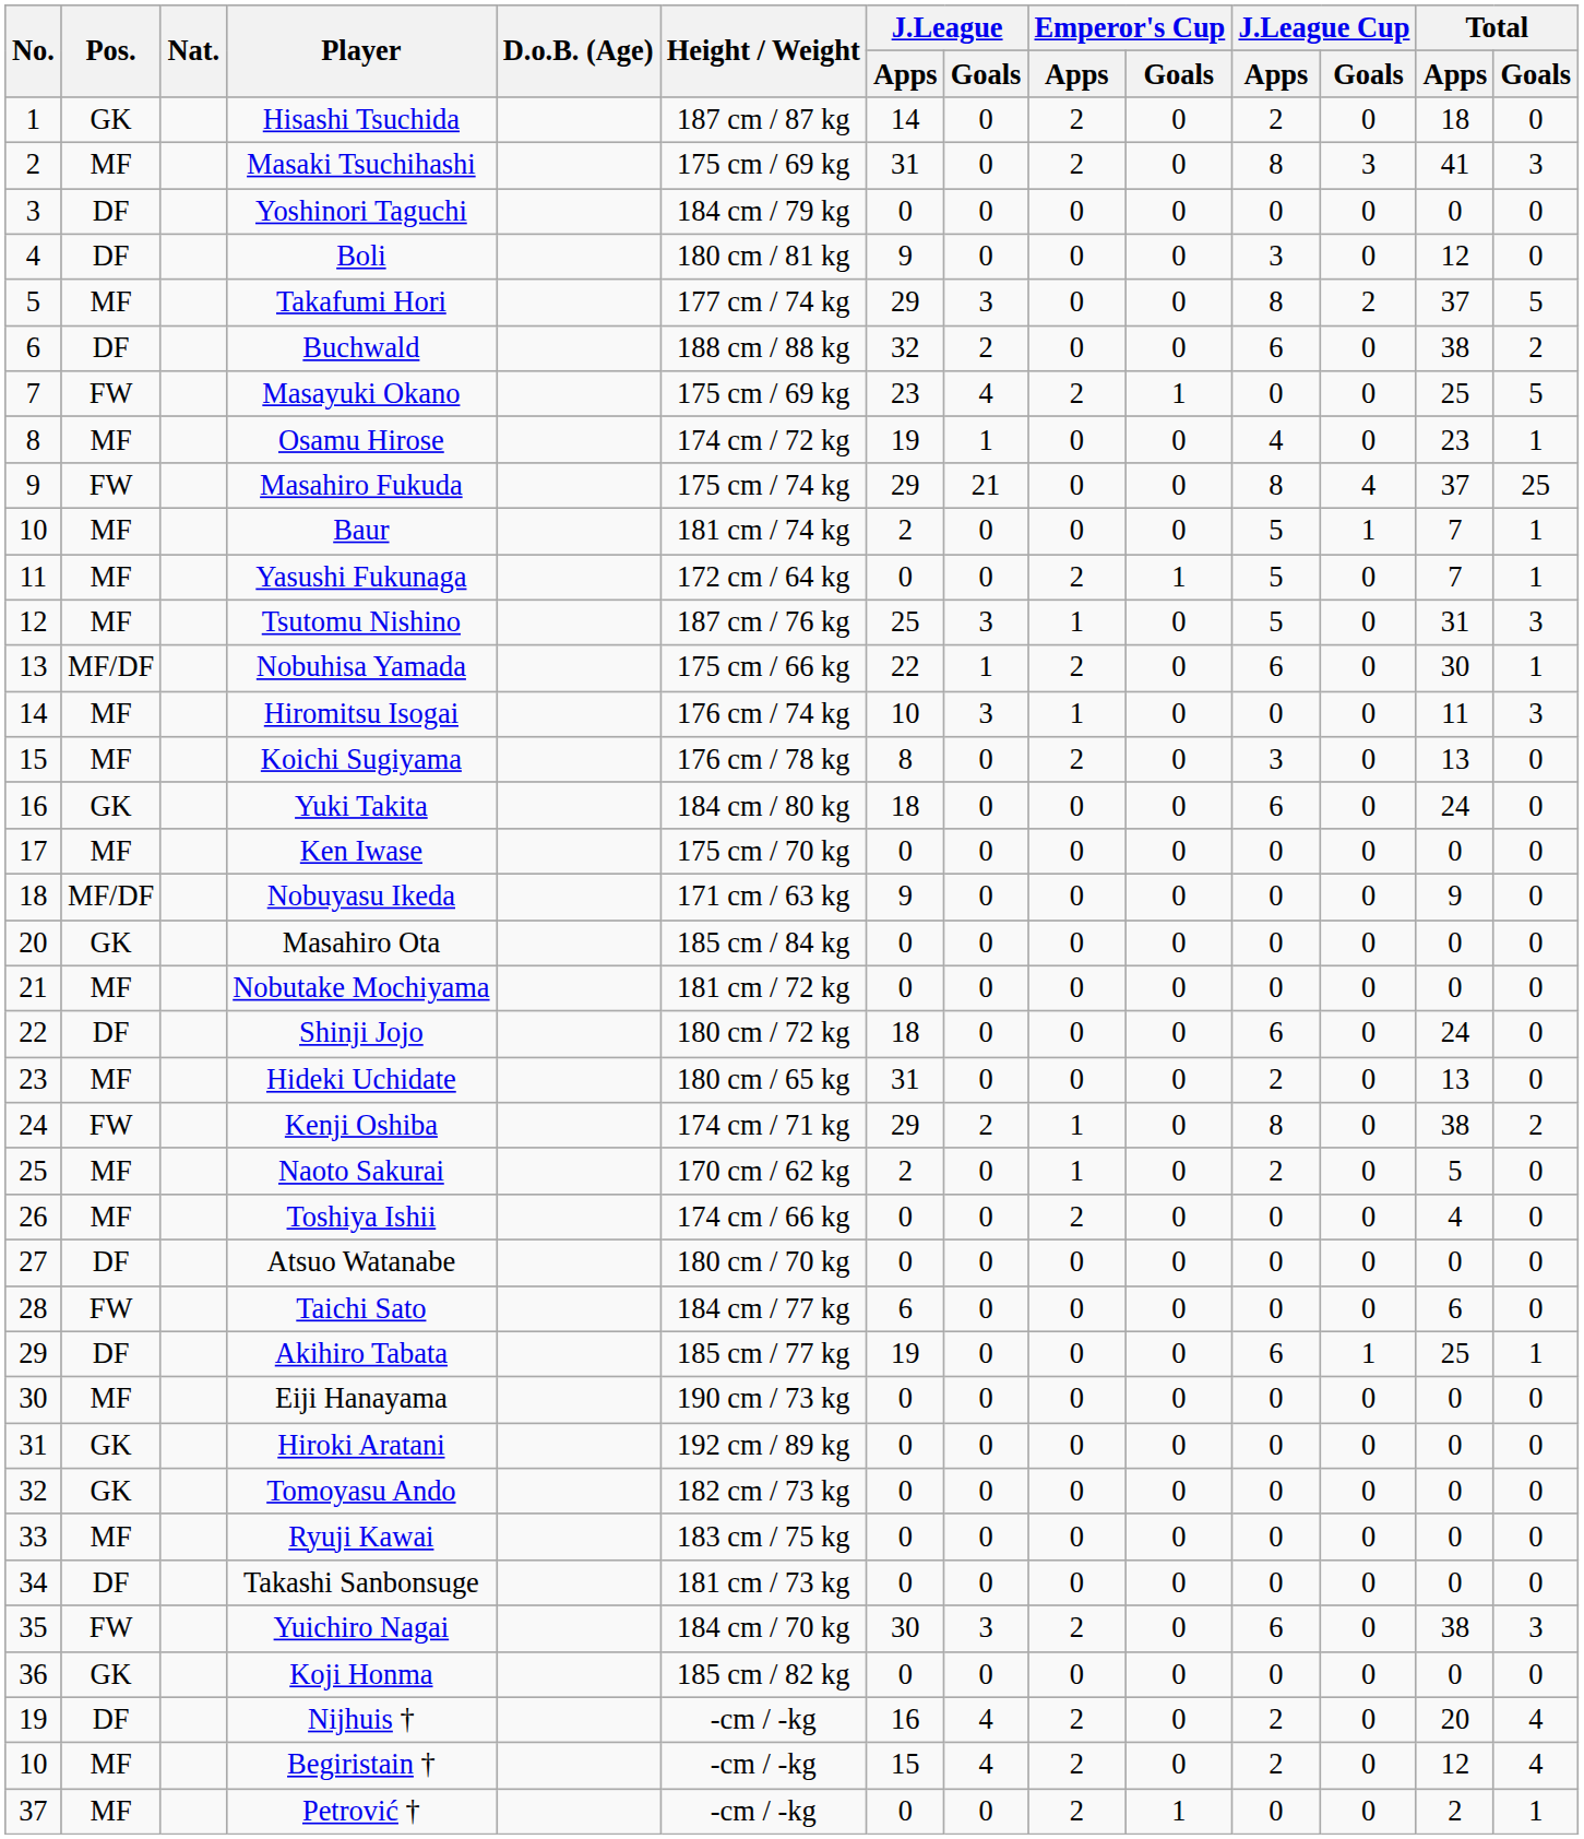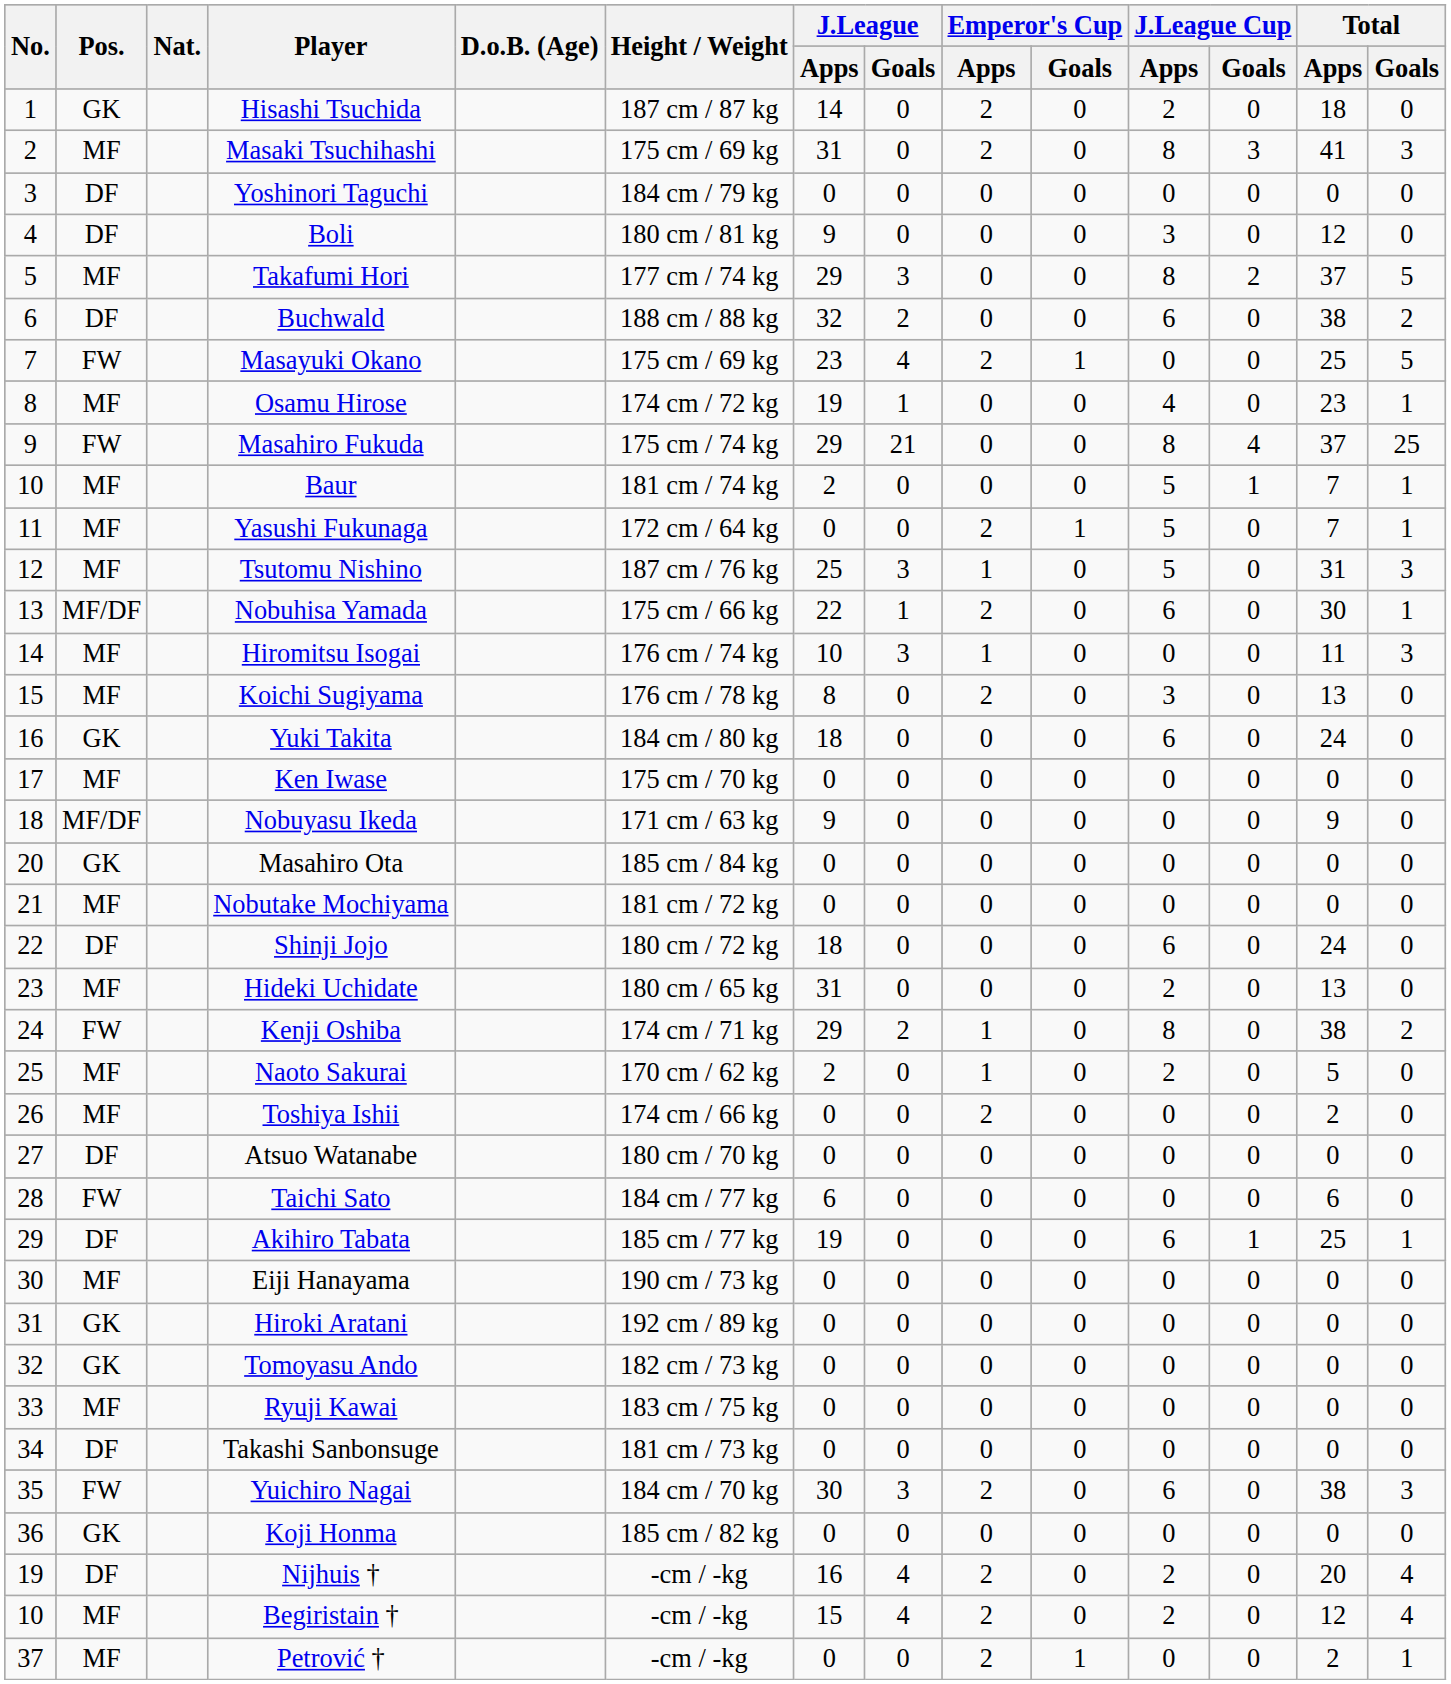Toshiya Ishii | Total / Apps: 4 -> 2
